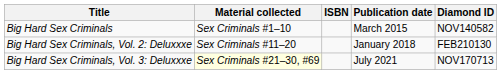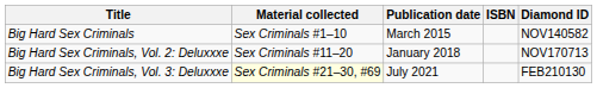columns swapped: Publication date <-> ISBN
Big Hard Sex Criminals, Vol. 2: Deluxxxe | Diamond ID: FEB210130 -> NOV170713
Big Hard Sex Criminals, Vol. 3: Deluxxxe | Diamond ID: NOV170713 -> FEB210130
